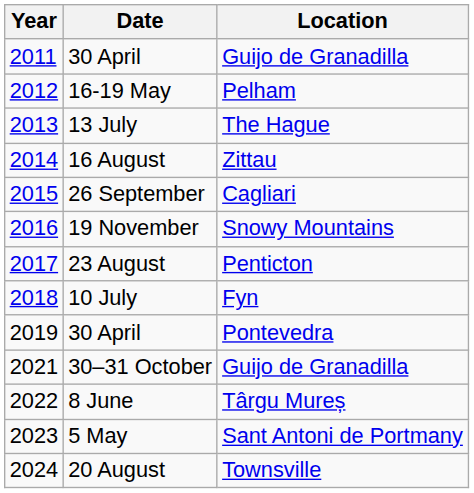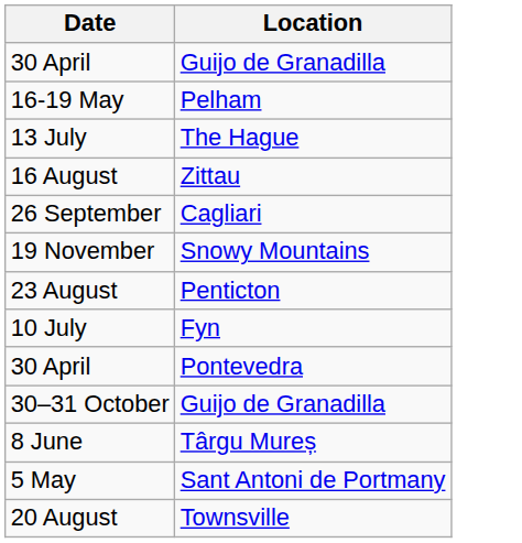- column: Year | 2011 | 2012 | 2013 | 2014 | 2015 | 2016 | 2017 | 2018 | 2019 | 2021 | 2022 | 2023 | 2024
